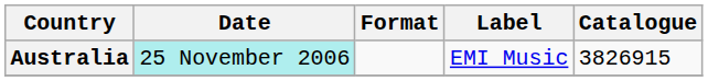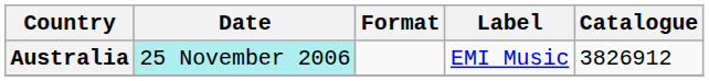Australia | Catalogue: 3826915 -> 3826912
